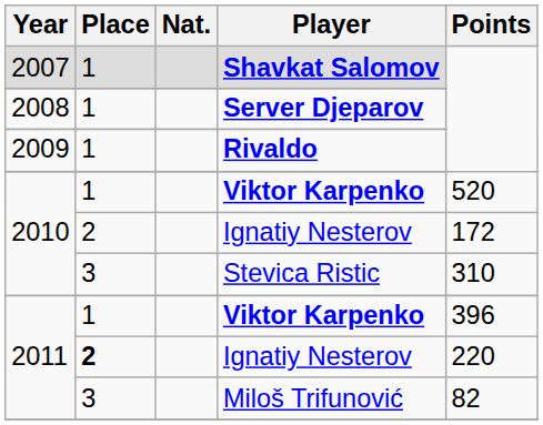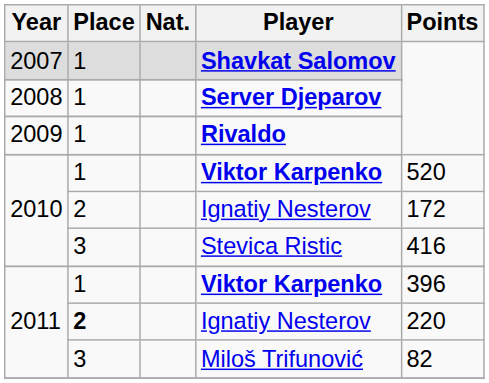Stevica Ristic | Points: 310 -> 416
